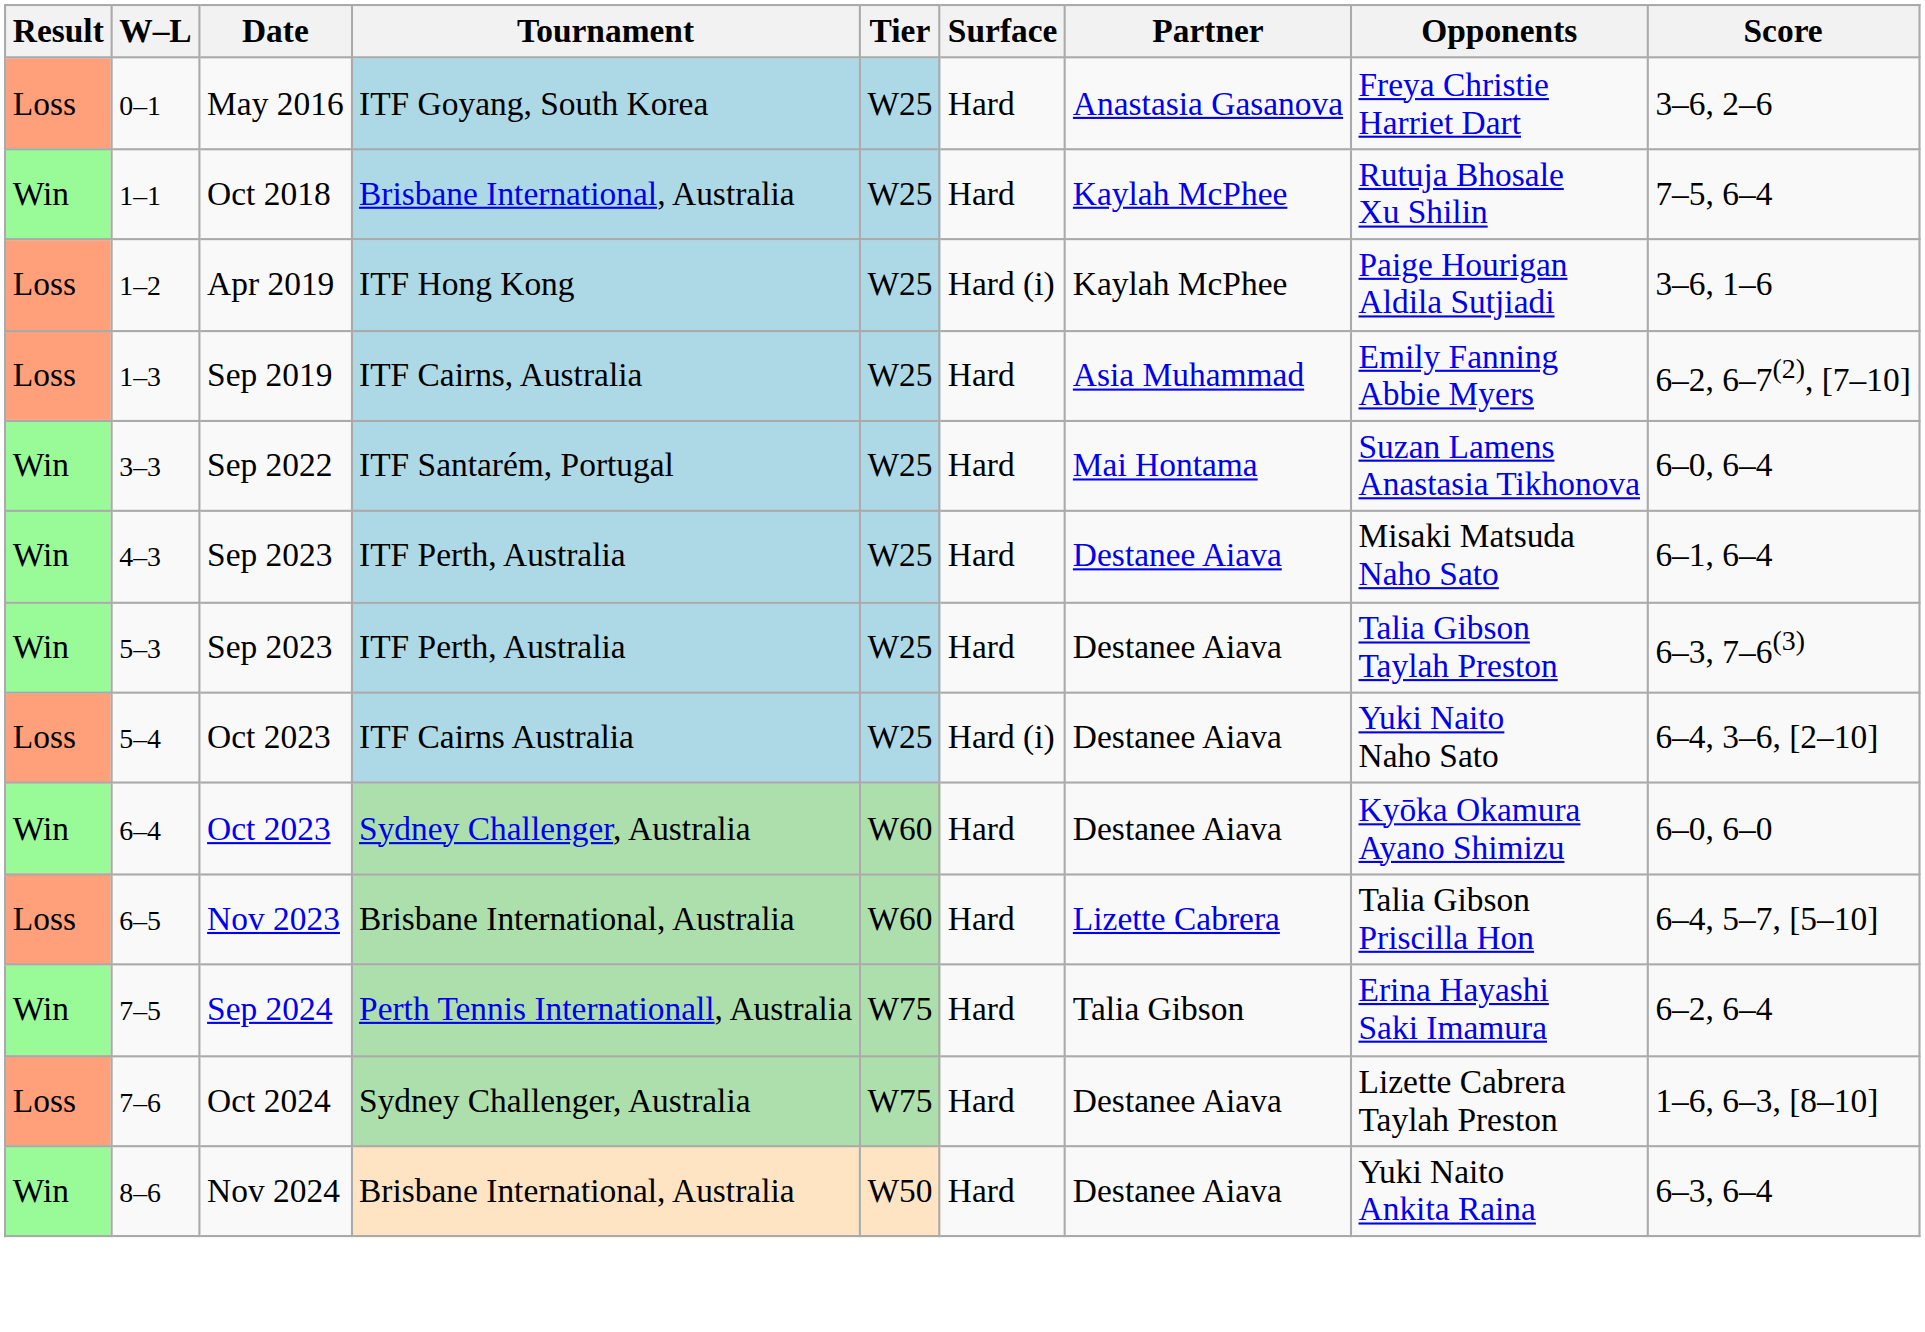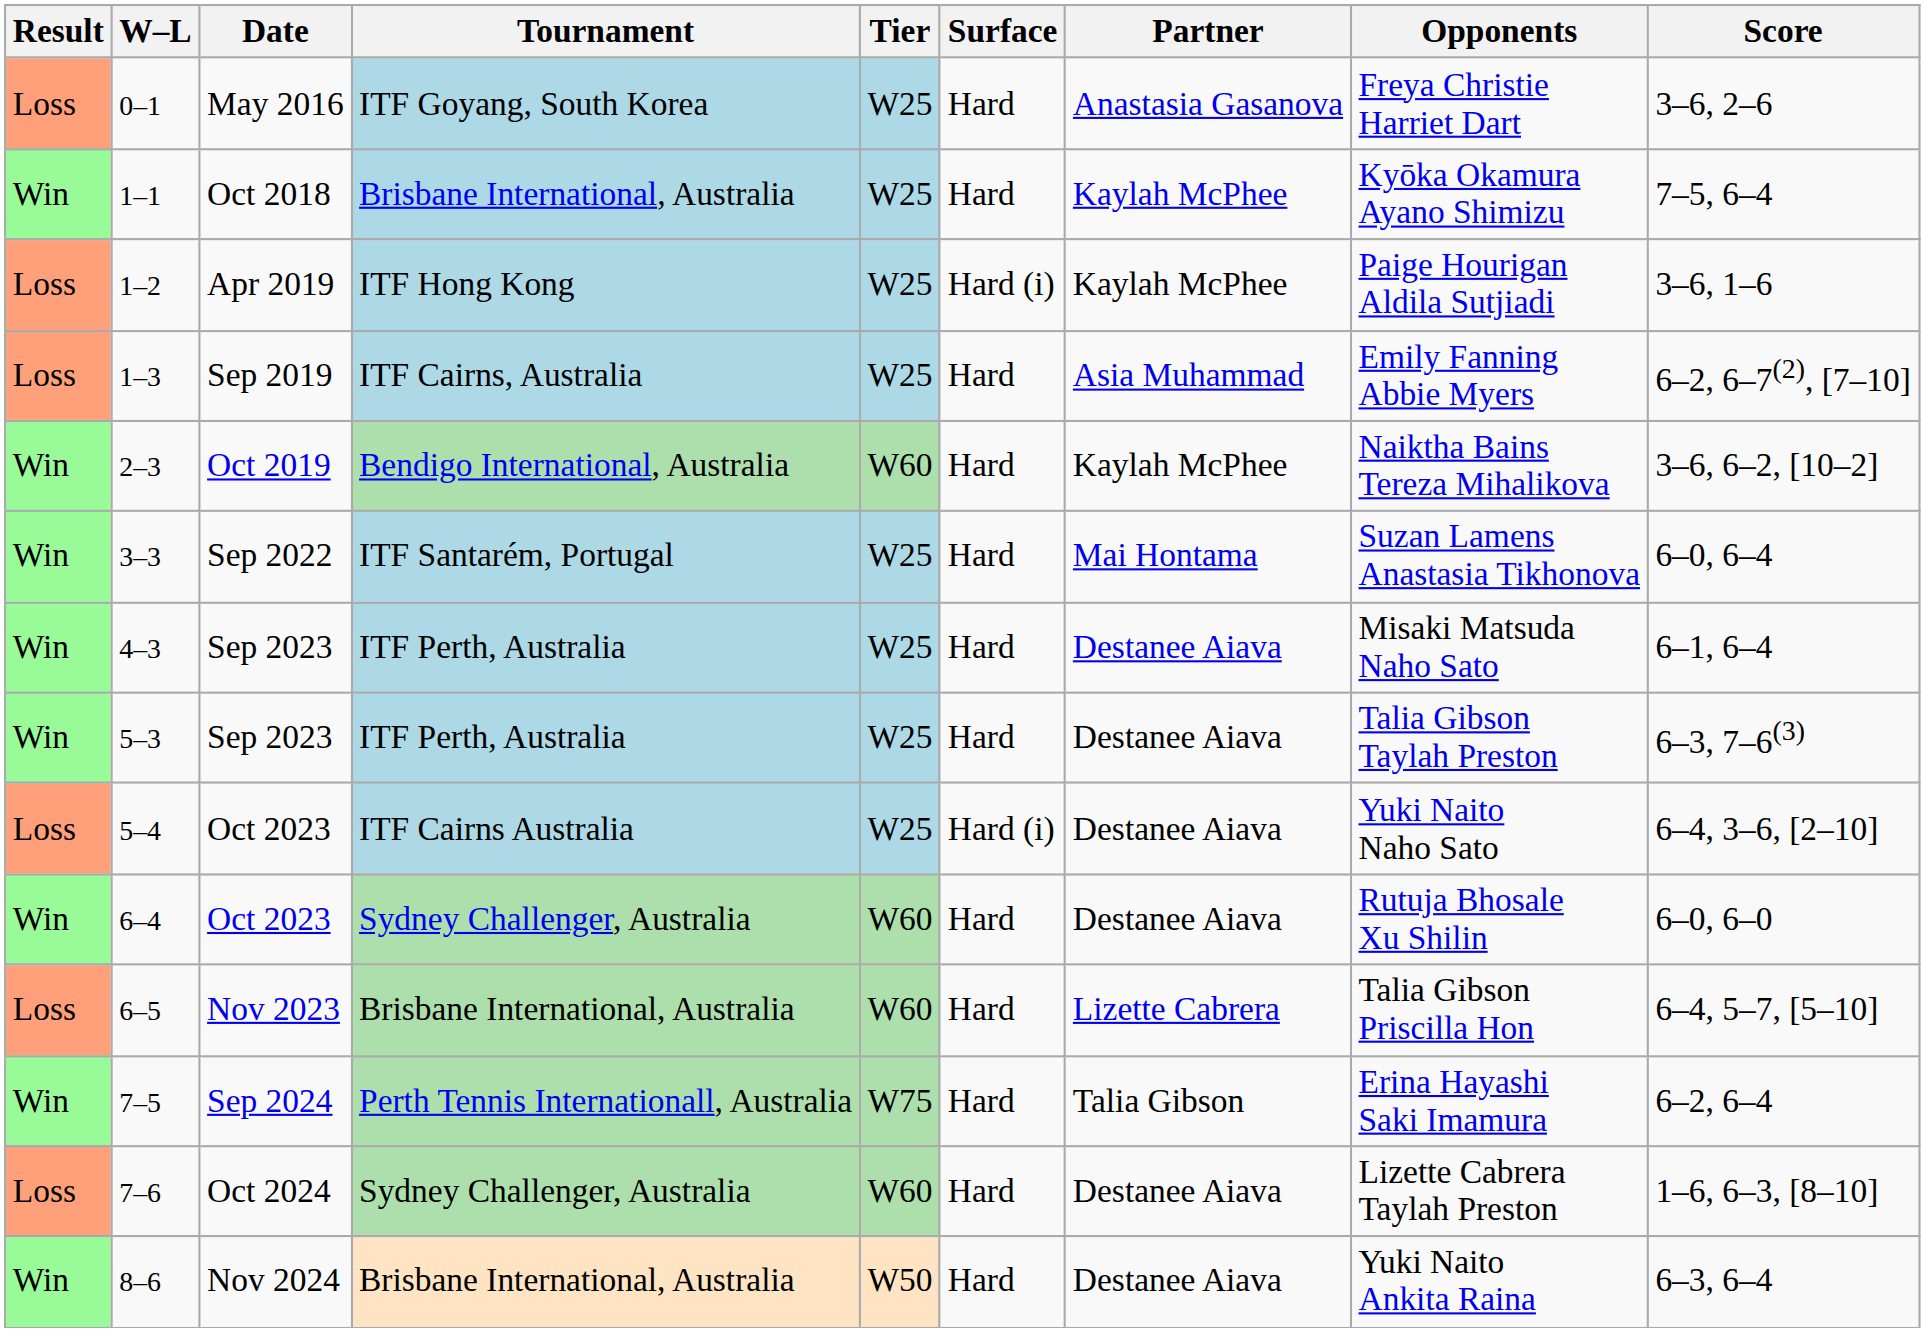1–1 | Opponents: Rutuja Bhosale Xu Shilin -> Kyōka Okamura Ayano Shimizu
+ row: Win | 2–3 | Oct 2019 | Bendigo International, Australia | W60 | Hard | Kaylah McPhee | Naiktha Bains Tereza Mihalikova | 3–6, 6–2, [10–2]
6–4 | Opponents: Kyōka Okamura Ayano Shimizu -> Rutuja Bhosale Xu Shilin
7–6 | Tier: W75 -> W60
